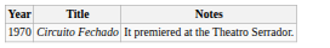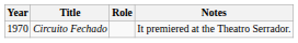+ column: Role
